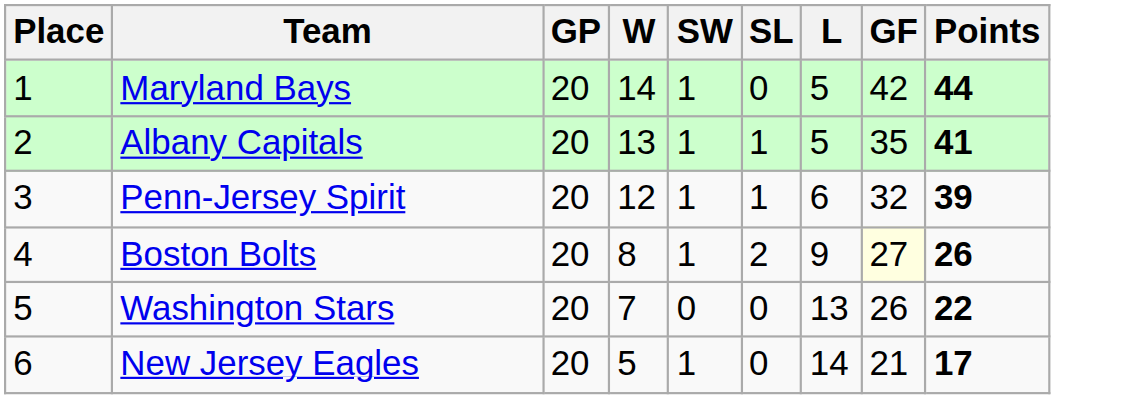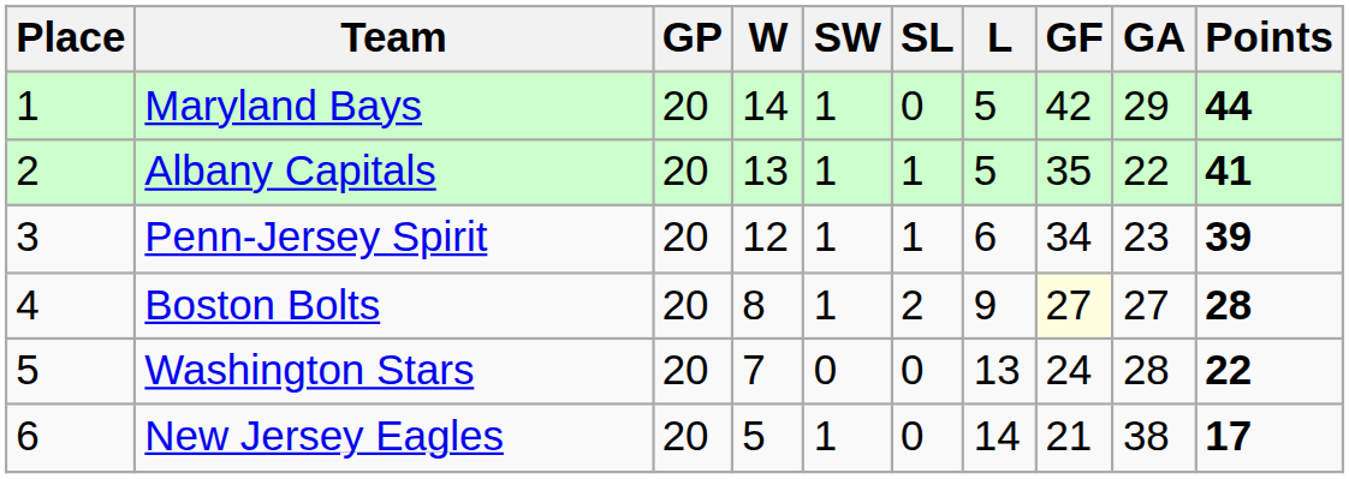+ column: GA | 29 | 22 | 23 | 27 | 28 | 38
Penn-Jersey Spirit | GF: 32 -> 34
Boston Bolts | Points: 26 -> 28
Washington Stars | GF: 26 -> 24
